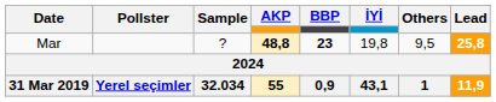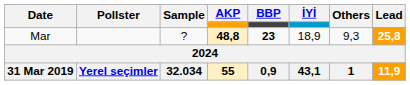Mar | İYİ: 19,8 -> 18,9
Mar | Others: 9,5 -> 9,3
